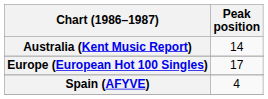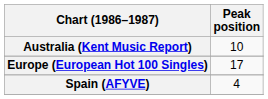Australia (Kent Music Report) | Peak position: 14 -> 10
